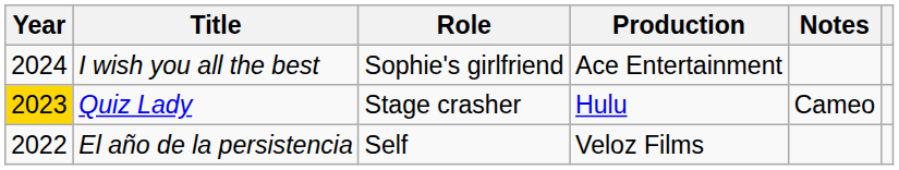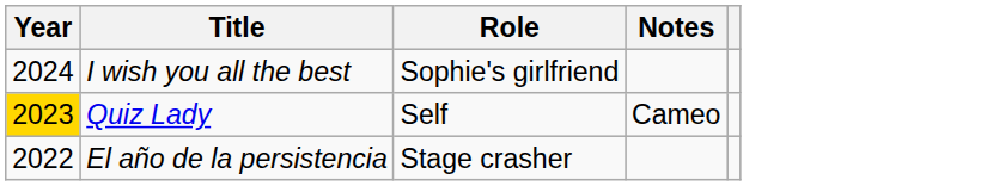- column: Production | Ace Entertainment | Hulu | Veloz Films
Quiz Lady | Role: Stage crasher -> Self
El año de la persistencia | Role: Self -> Stage crasher
